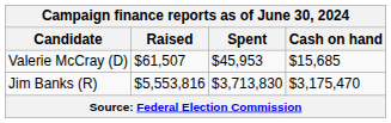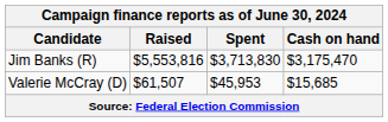rows swapped: Jim Banks (R) <-> Valerie McCray (D)
